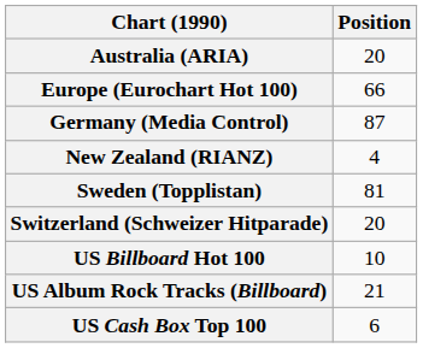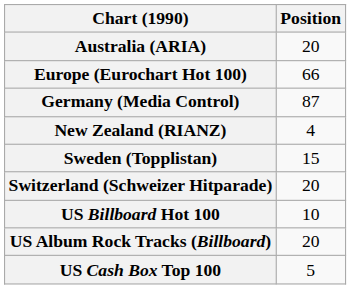Sweden (Topplistan) | Position: 81 -> 15
US Album Rock Tracks (Billboard) | Position: 21 -> 20
US Cash Box Top 100 | Position: 6 -> 5
